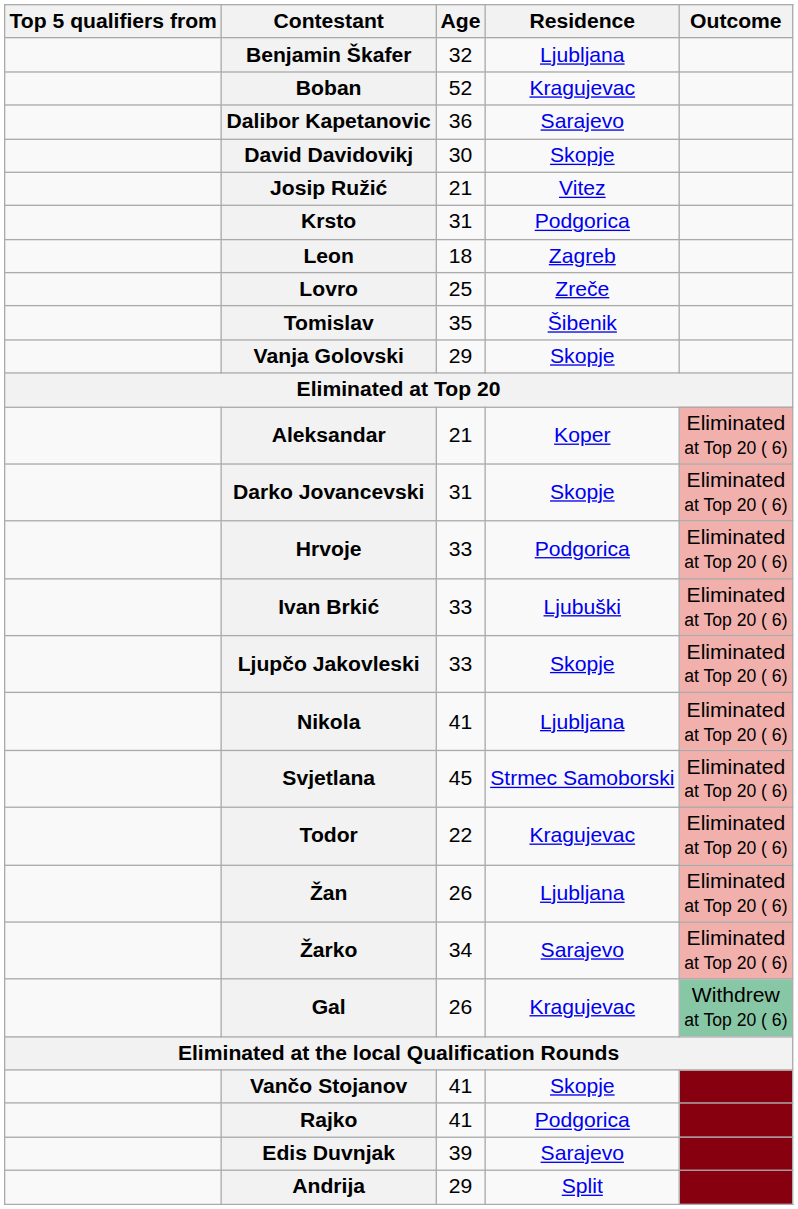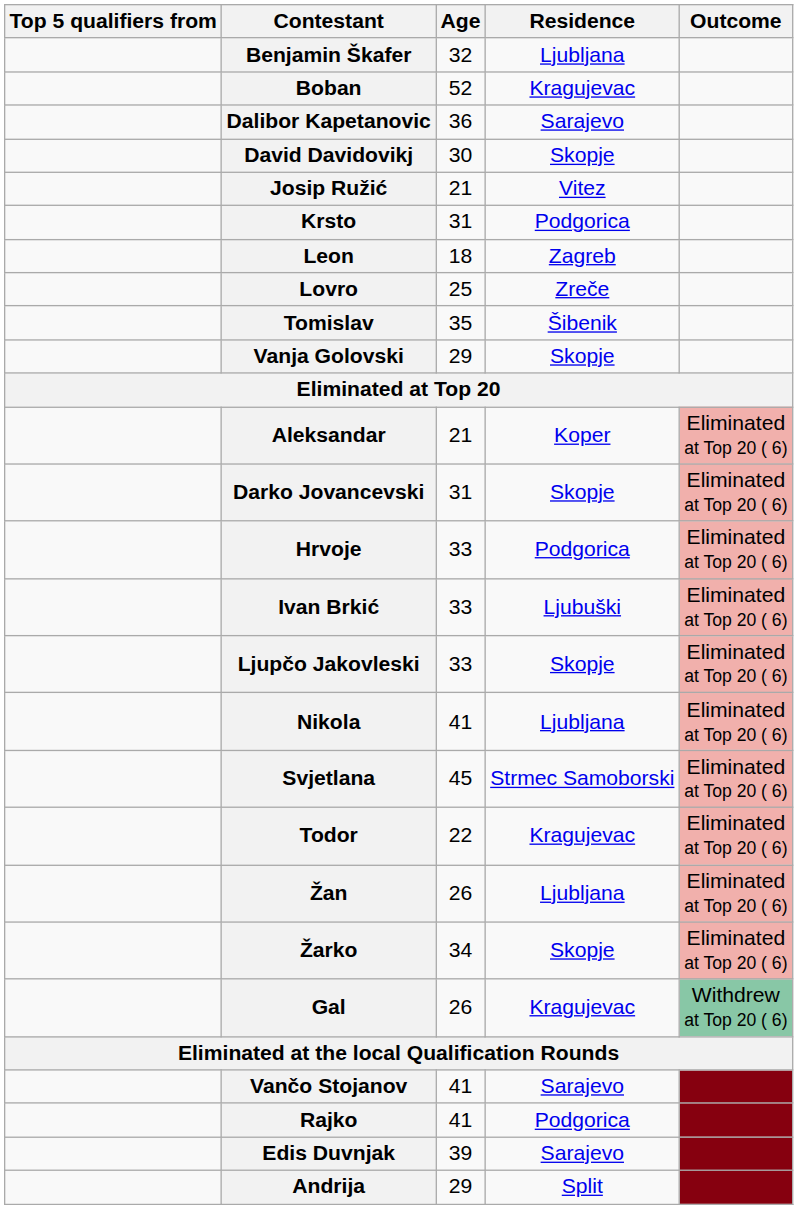Žarko | Residence: Sarajevo -> Skopje
Vančo Stojanov | Residence: Skopje -> Sarajevo
